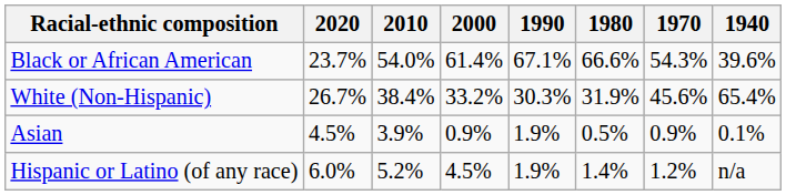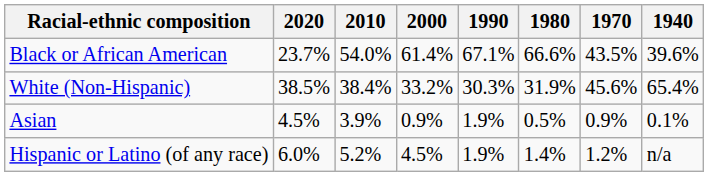Black or African American | 1970: 54.3% -> 43.5%
White (Non-Hispanic) | 2020: 26.7% -> 38.5%
